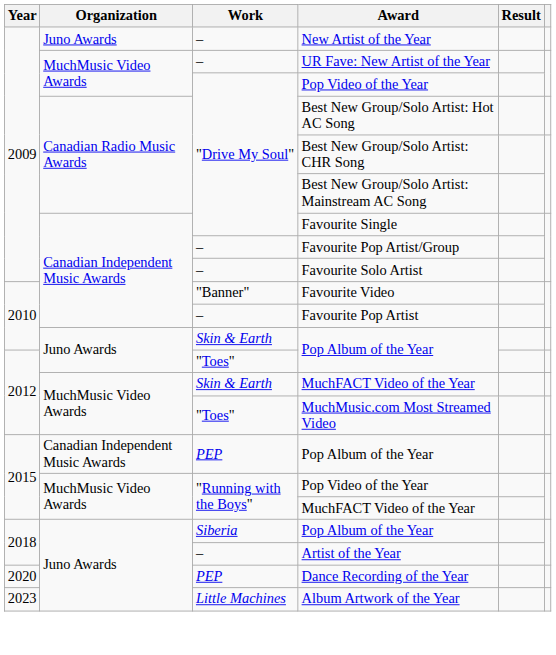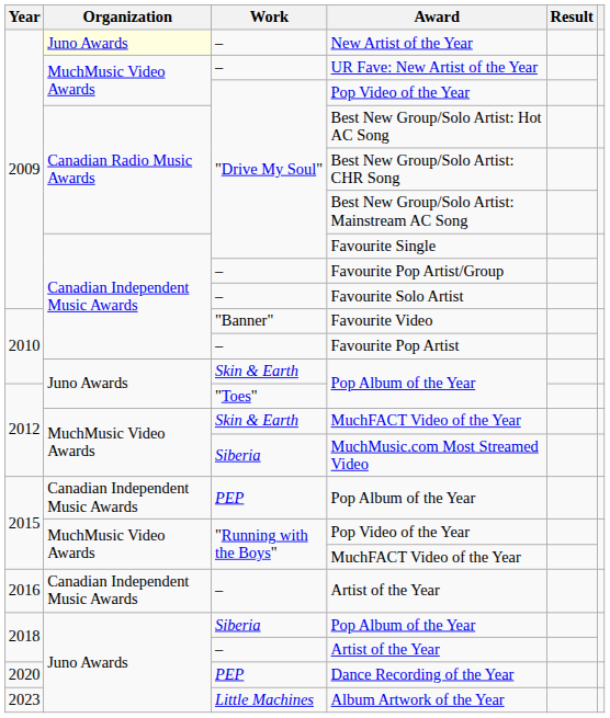New Artist of the Year | Organization: no background -> lightyellow background
MuchMusic.com Most Streamed Video | Work: "Toes" -> Siberia
+ row: 2016 | Canadian Independent Music Awards | – | Artist of the Year
